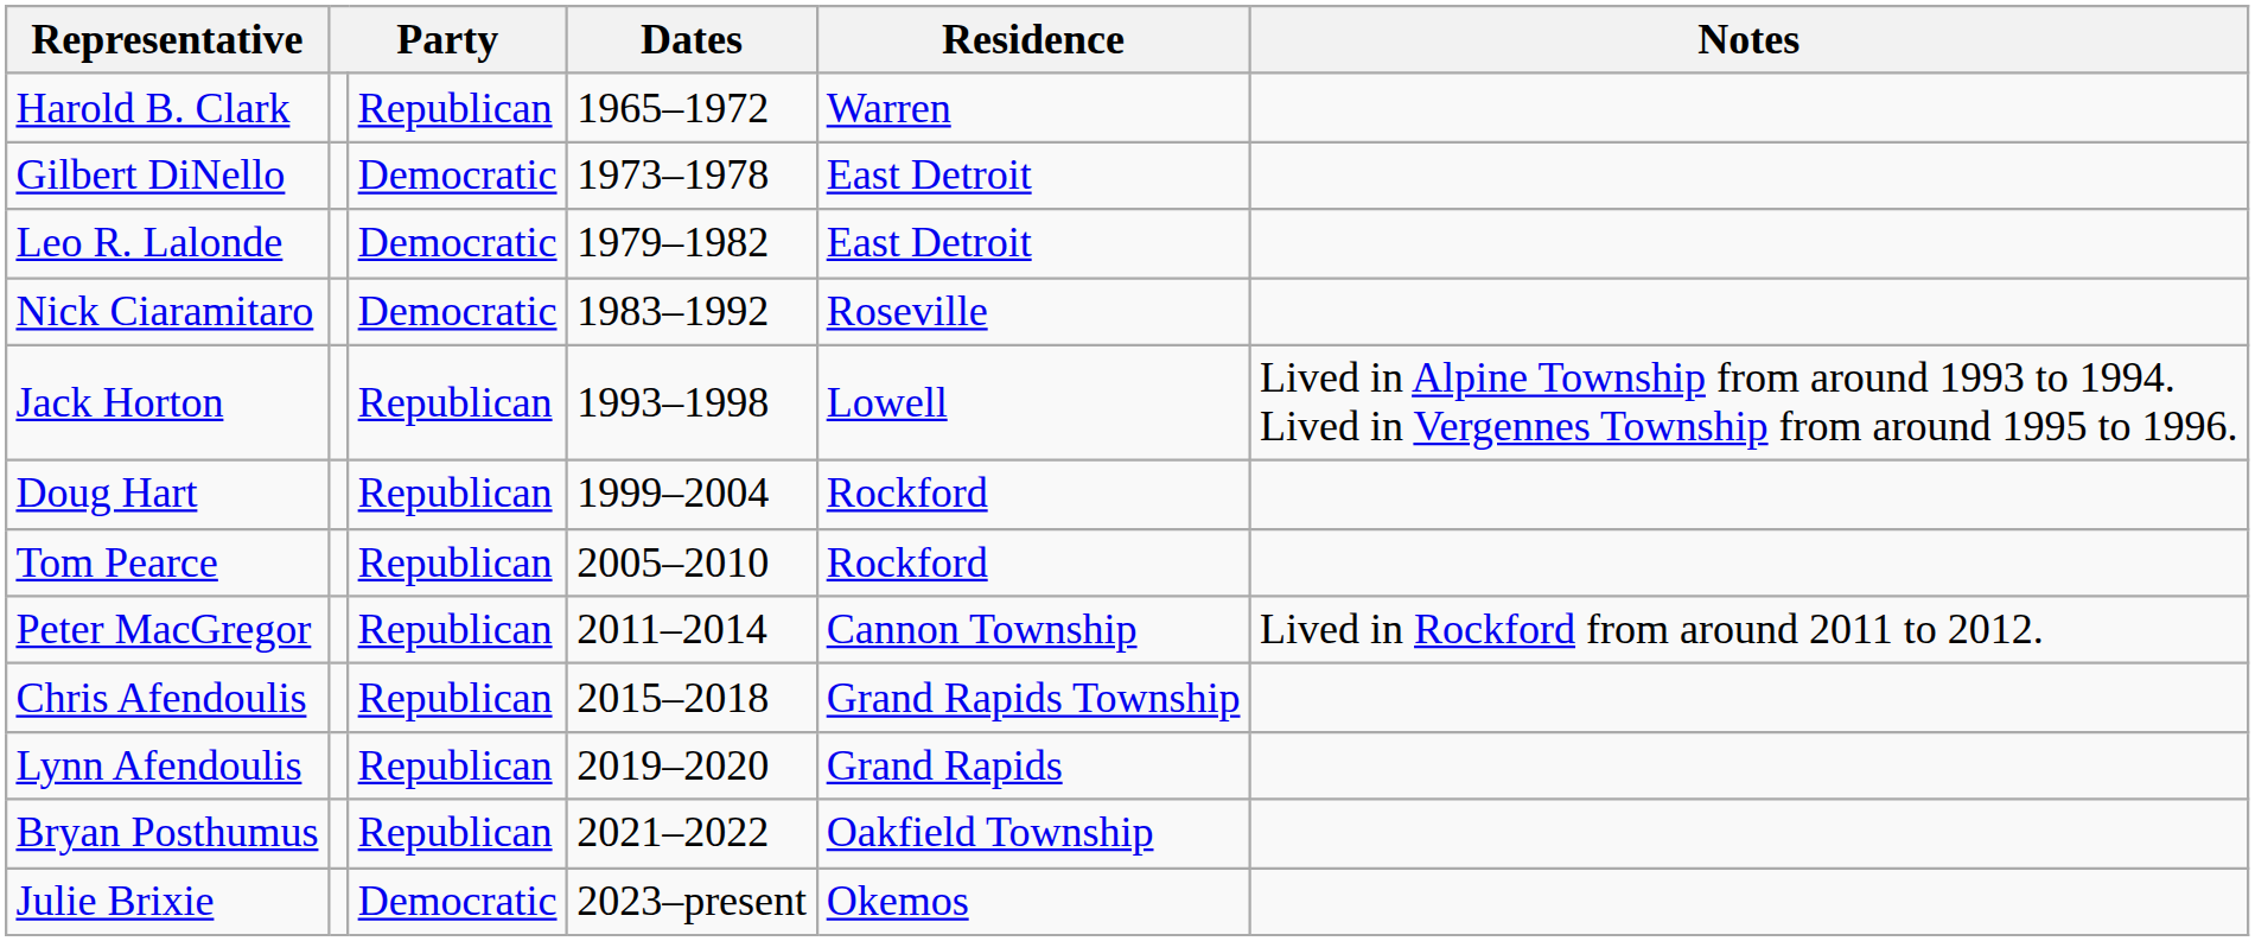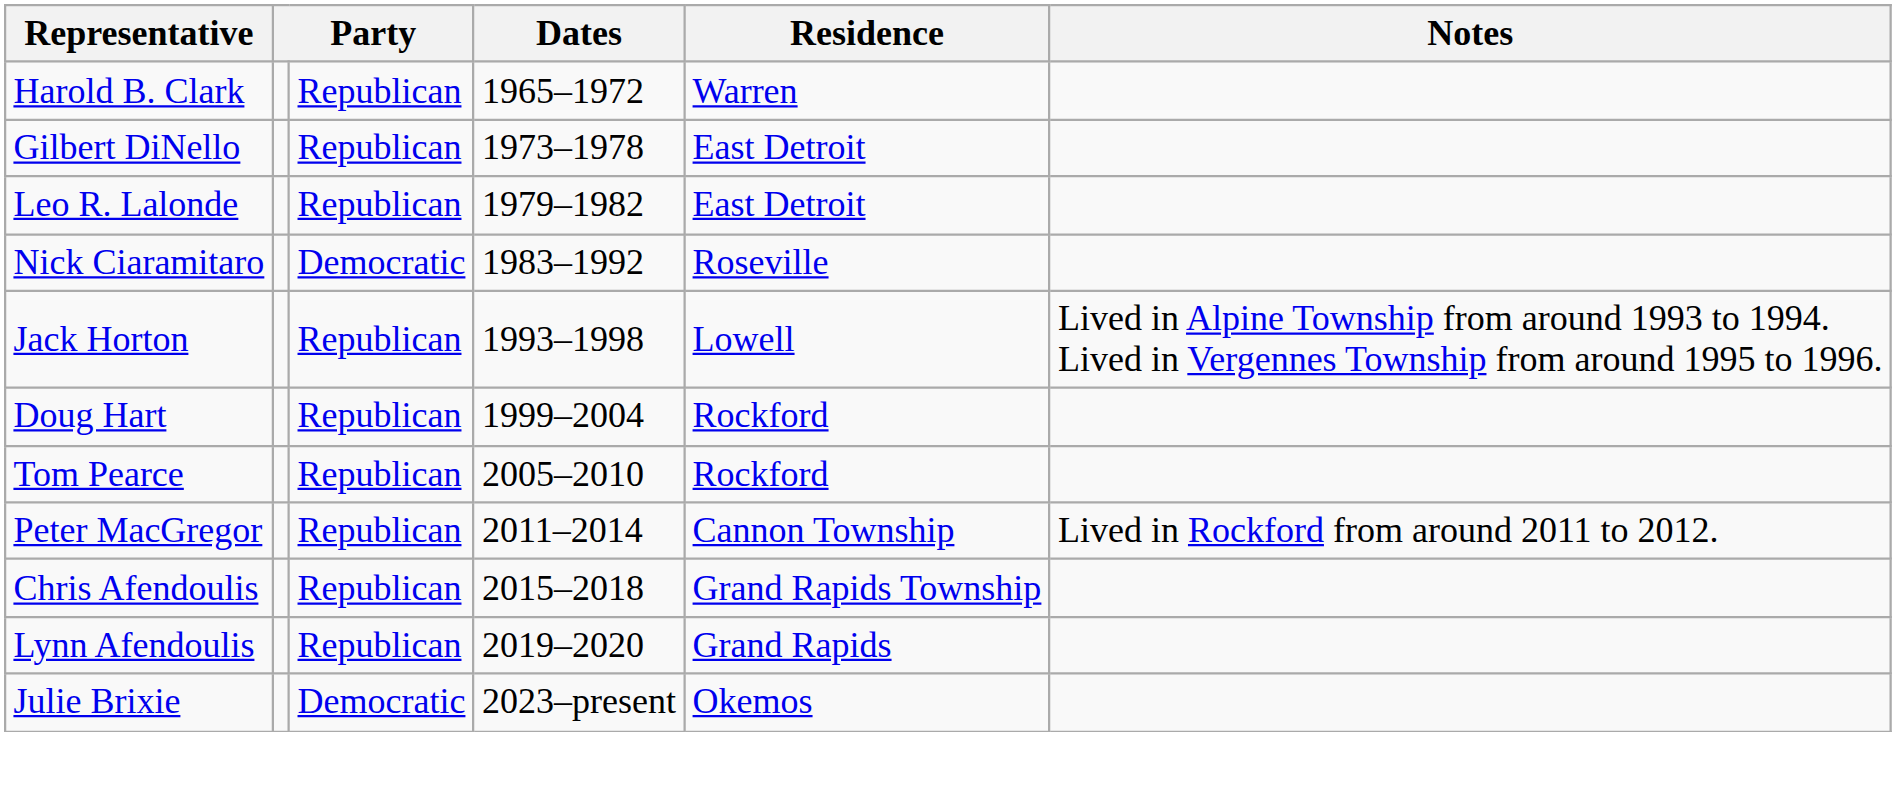Gilbert DiNello | column 3: Democratic -> Republican
Leo R. Lalonde | column 3: Democratic -> Republican
- row: Bryan Posthumus | Republican | 2021–2022 | Oakfield Township
